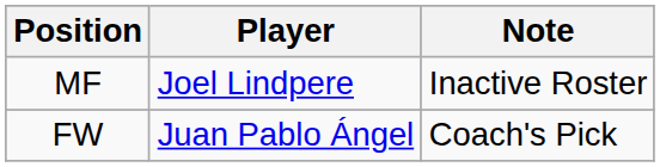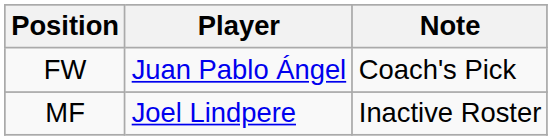rows swapped: FW <-> MF
